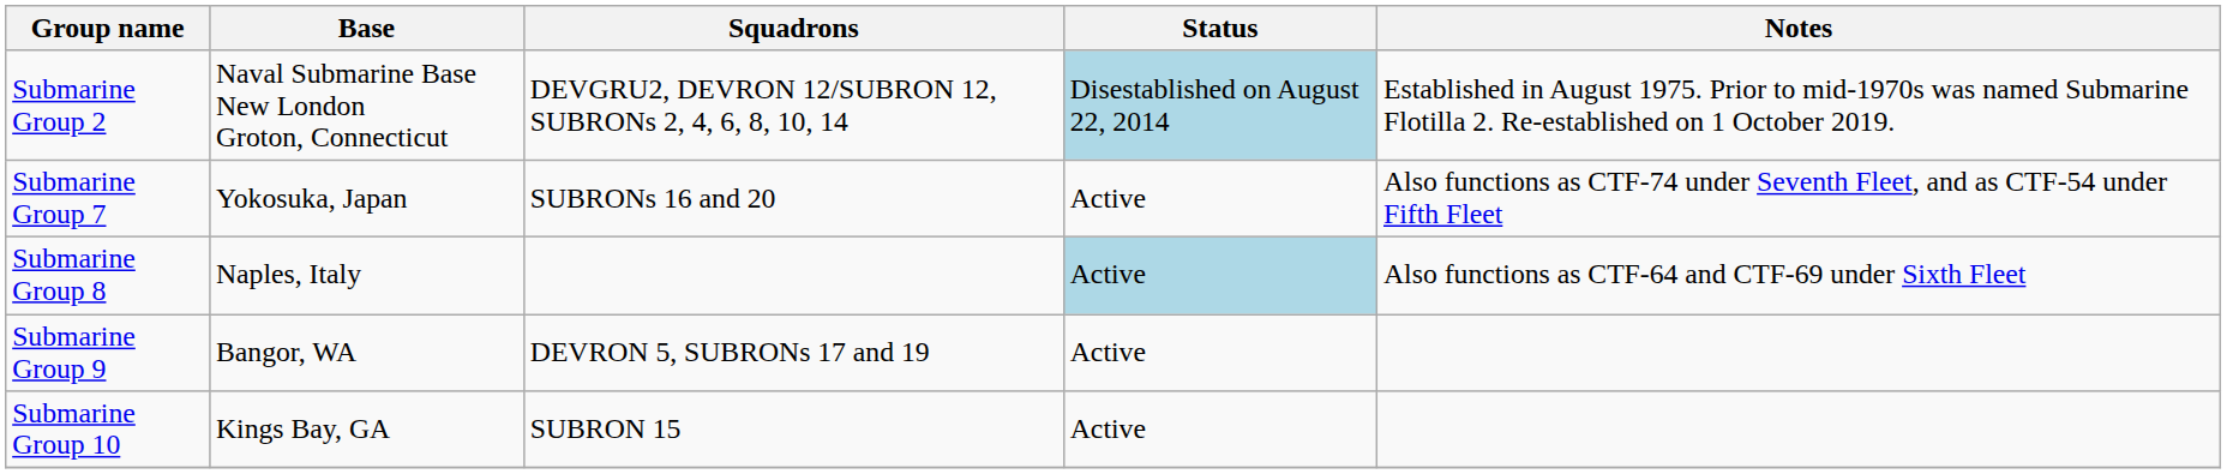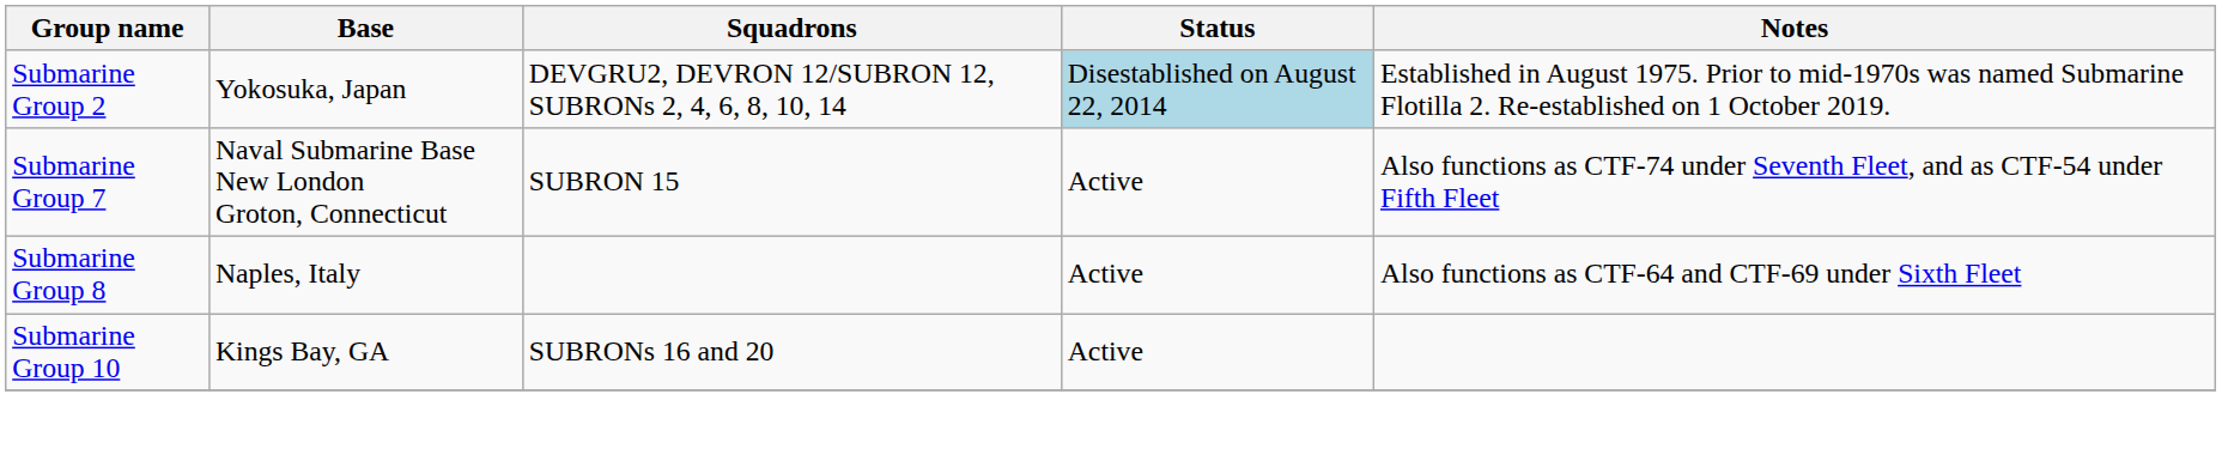Submarine Group 2 | Base: Naval Submarine Base New London Groton, Connecticut -> Yokosuka, Japan
Submarine Group 7 | Base: Yokosuka, Japan -> Naval Submarine Base New London Groton, Connecticut
Submarine Group 7 | Squadrons: SUBRONs 16 and 20 -> SUBRON 15
Submarine Group 8 | Status: lightblue background -> no background
- row: Submarine Group 9 | Bangor, WA | DEVRON 5, SUBRONs 17 and 19 | Active
Submarine Group 10 | Squadrons: SUBRON 15 -> SUBRONs 16 and 20
